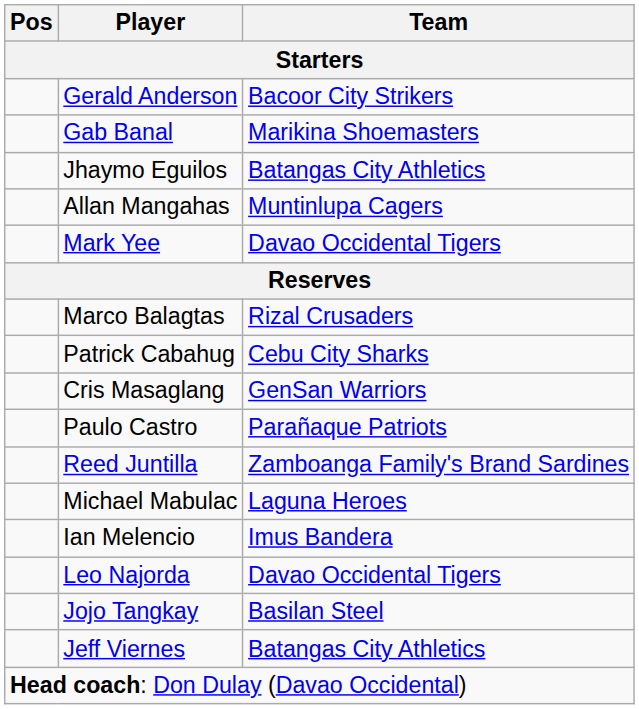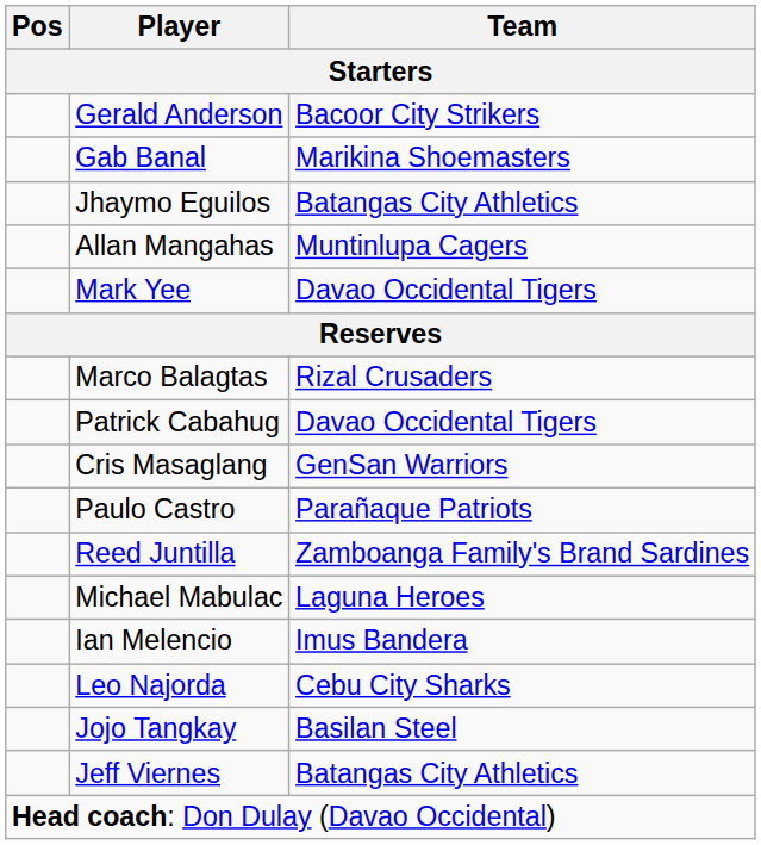Patrick Cabahug | Team: Cebu City Sharks -> Davao Occidental Tigers
Leo Najorda | Team: Davao Occidental Tigers -> Cebu City Sharks
